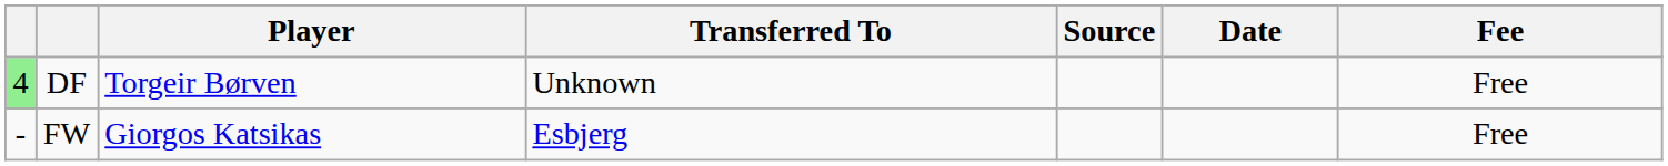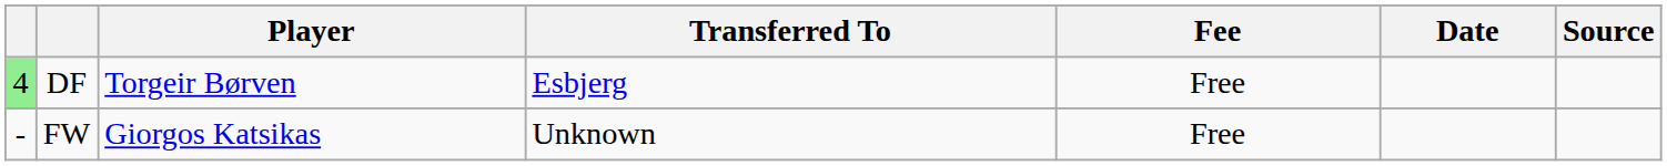columns swapped: Fee <-> Source
DF | Transferred To: Unknown -> Esbjerg
FW | Transferred To: Esbjerg -> Unknown
